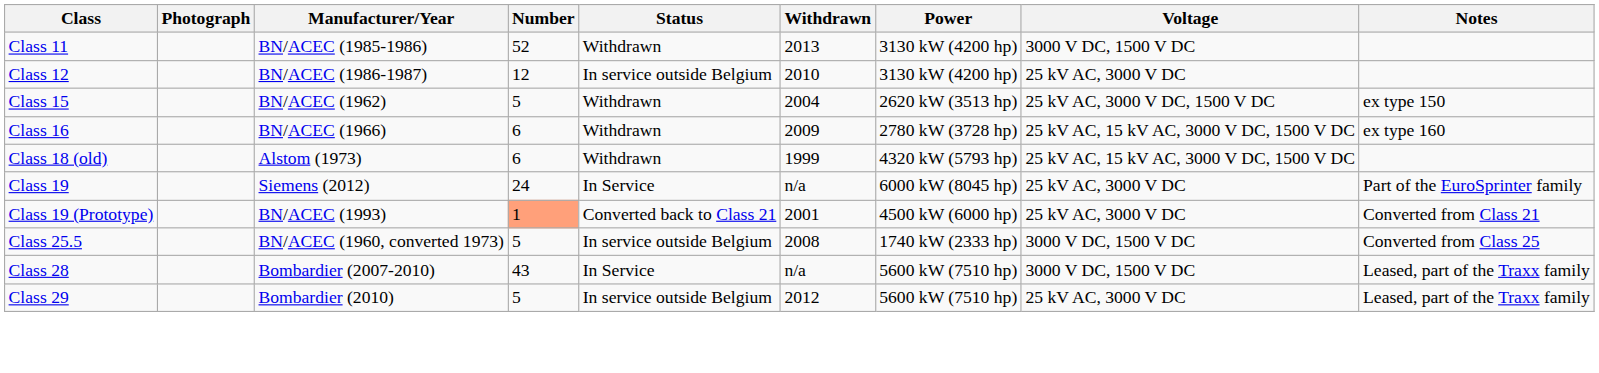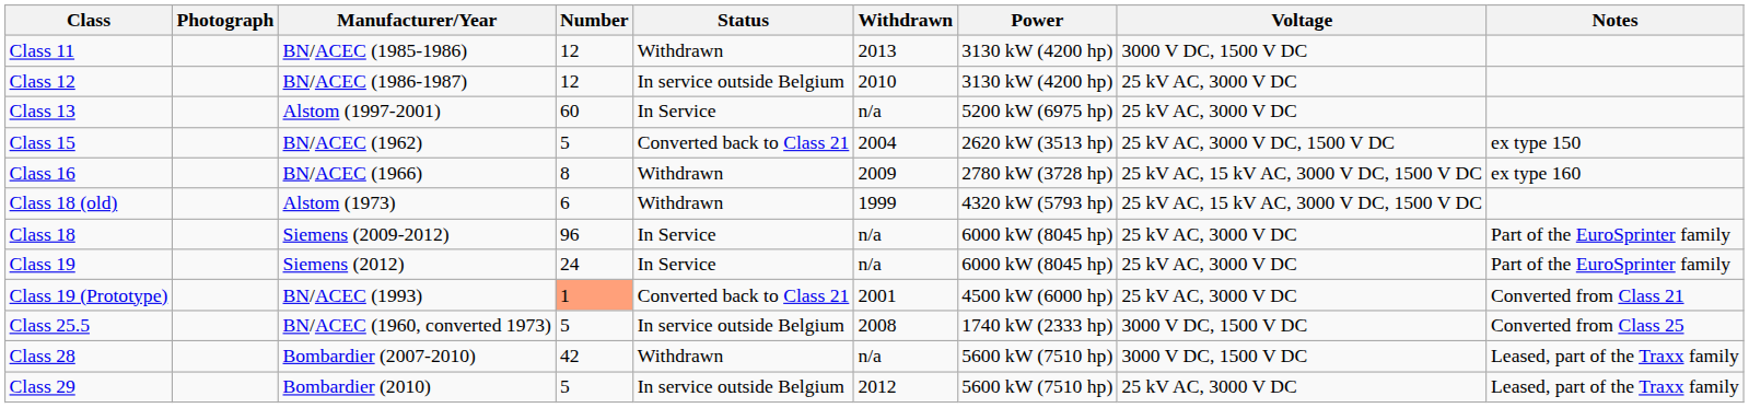Class 11 | Number: 52 -> 12
+ row: Class 13 | Alstom (1997-2001) | 60 | In Service | n/a | 5200 kW (6975 hp) | 25 kV AC, 3000 V DC
Class 15 | Status: Withdrawn -> Converted back to Class 21
Class 16 | Number: 6 -> 8
+ row: Class 18 | Siemens (2009-2012) | 96 | In Service | n/a | 6000 kW (8045 hp) | 25 kV AC, 3000 V DC | Part of the EuroSprinter family
Class 28 | Number: 43 -> 42
Class 28 | Status: In Service -> Withdrawn
